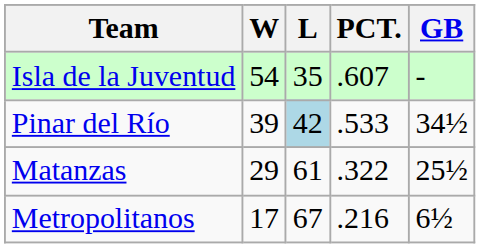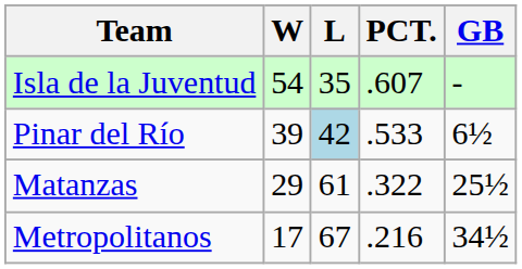Pinar del Río | GB: 34½ -> 6½
Metropolitanos | GB: 6½ -> 34½
